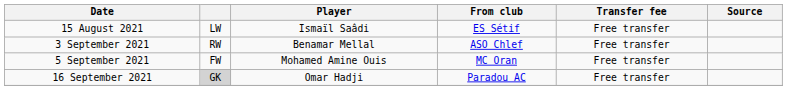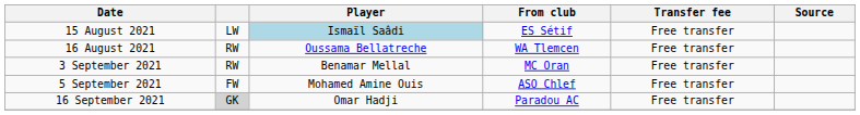15 August 2021 | Player: no background -> lightblue background
+ row: 16 August 2021 | RW | Oussama Bellatreche | WA Tlemcen | Free transfer
3 September 2021 | From club: ASO Chlef -> MC Oran
5 September 2021 | From club: MC Oran -> ASO Chlef
